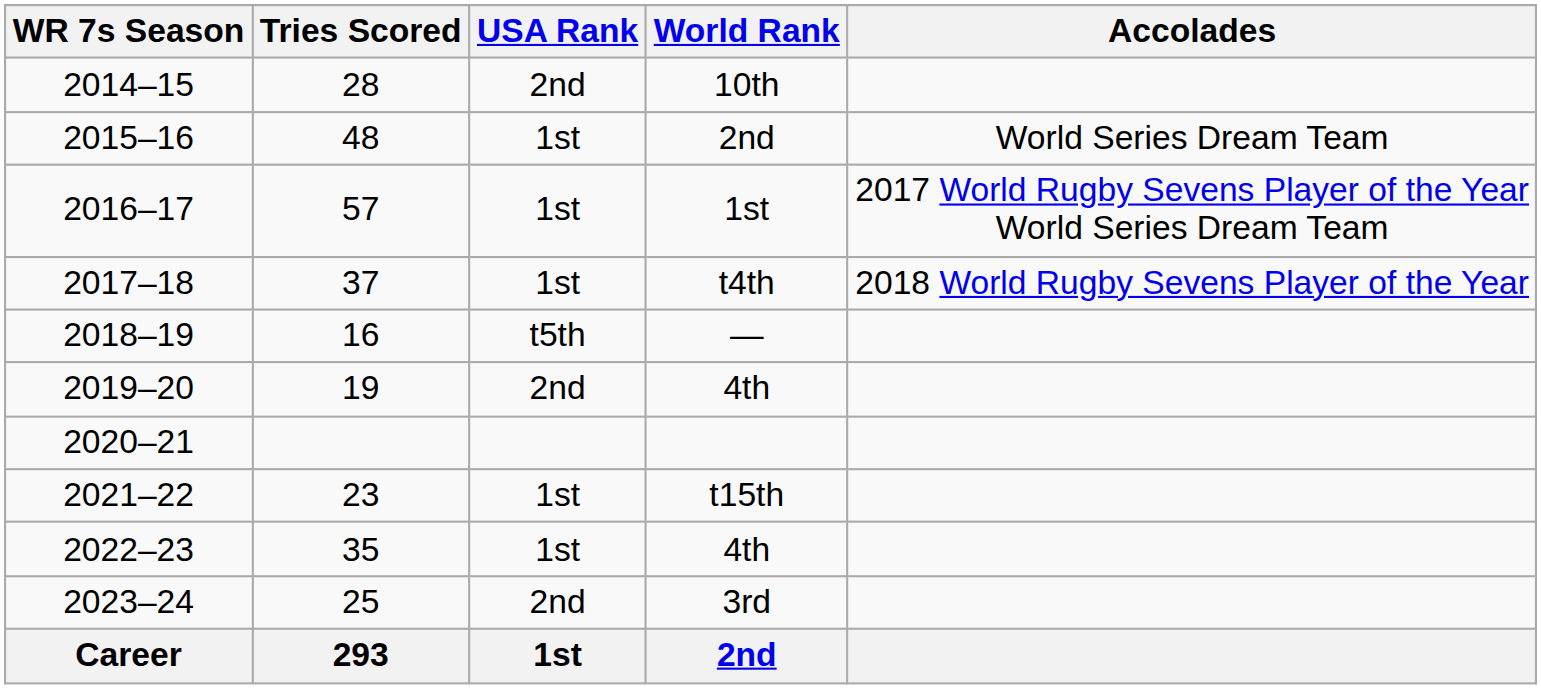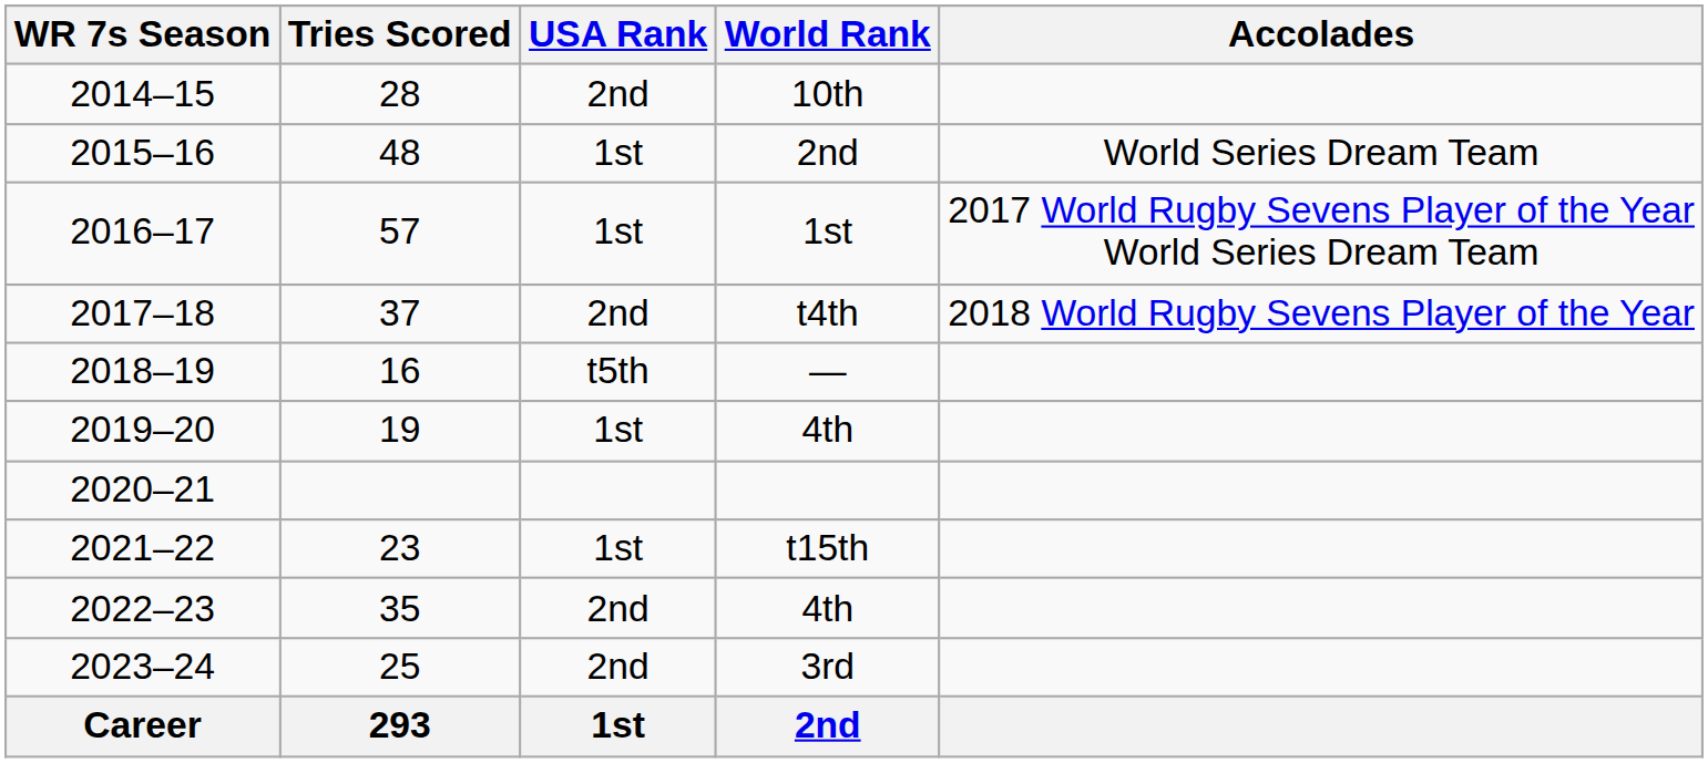t4th | USA Rank: 1st -> 2nd
2019–20 / 4th | USA Rank: 2nd -> 1st
2022–23 / 4th | USA Rank: 1st -> 2nd
